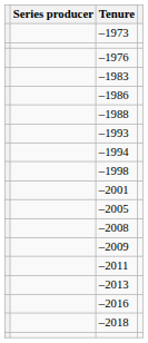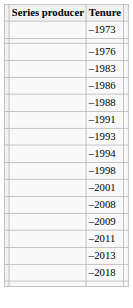+ row: –1991
- row: –2005
- row: –2016
